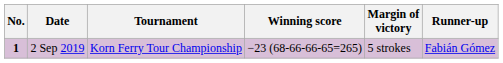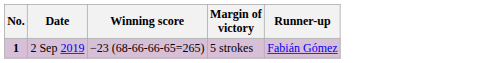- column: Tournament | Korn Ferry Tour Championship
